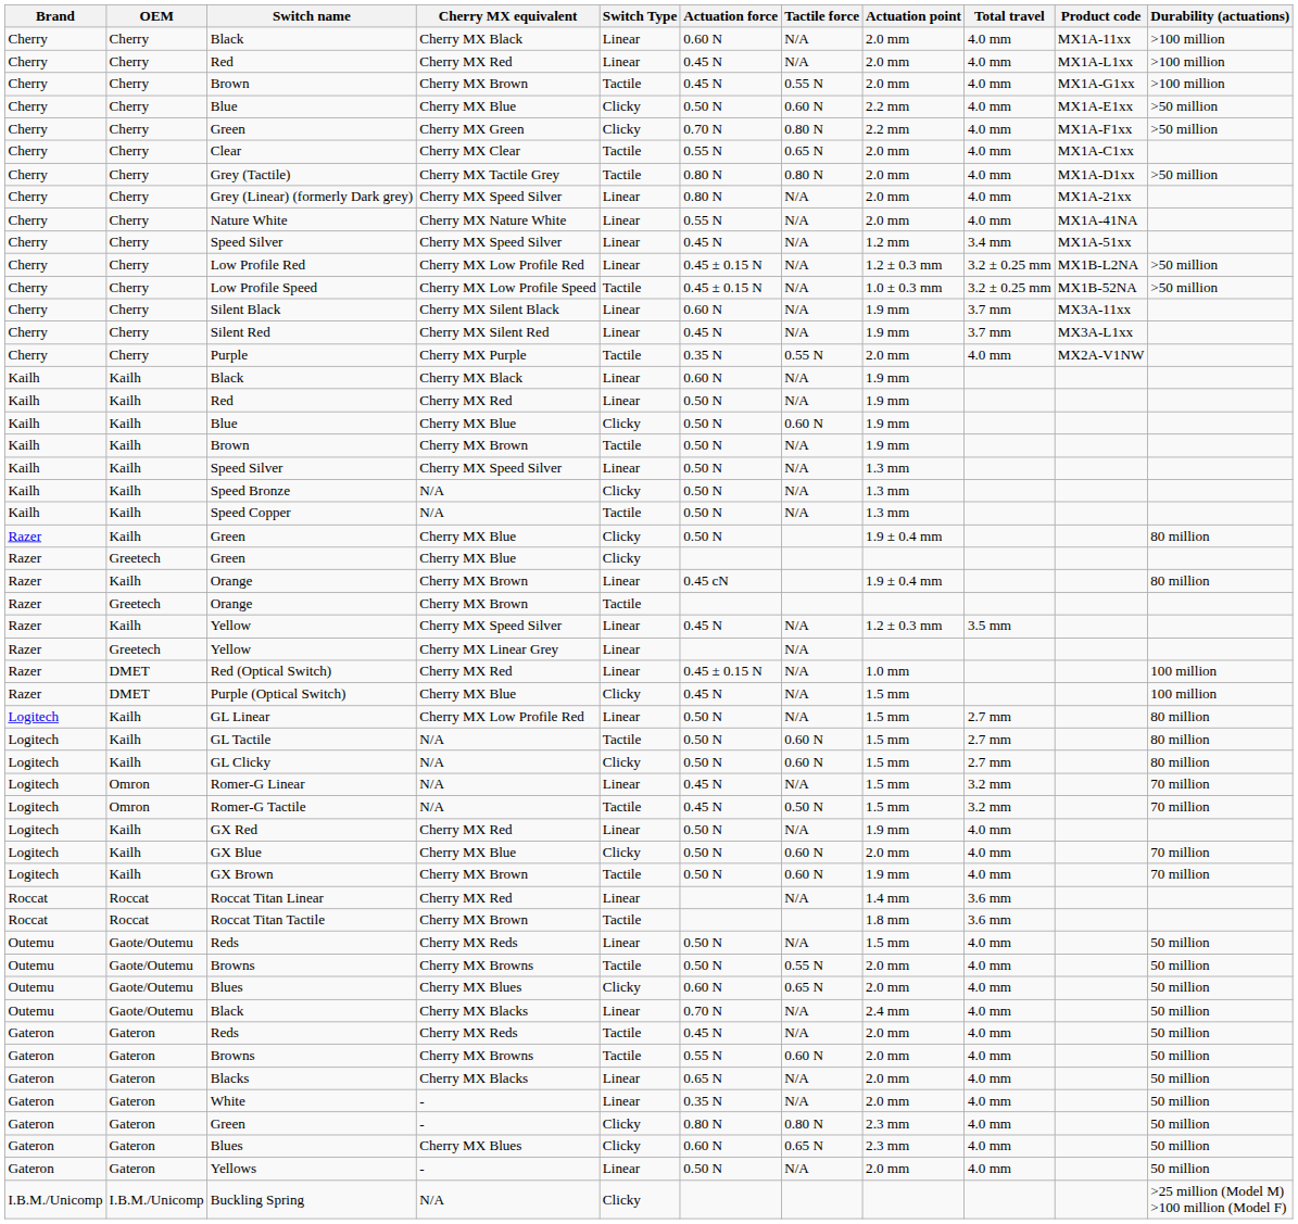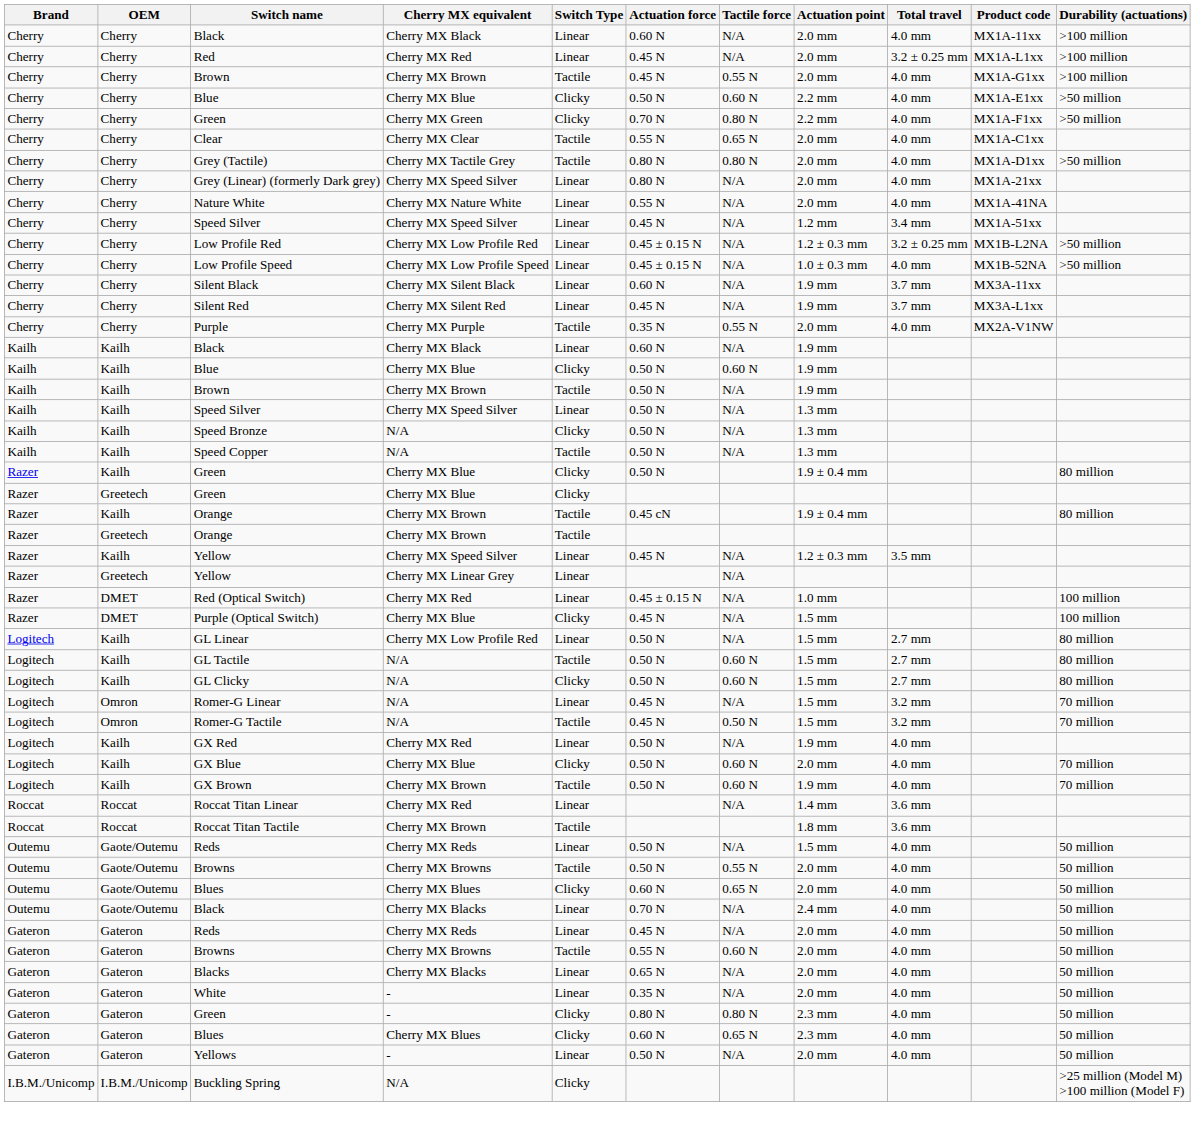Cherry / Red | Total travel: 4.0 mm -> 3.2 ± 0.25 mm
Low Profile Speed | Switch Type: Tactile -> Linear
Low Profile Speed | Total travel: 3.2 ± 0.25 mm -> 4.0 mm
- row: Kailh | Kailh | Red | Cherry MX Red | Linear | 0.50 N | N/A | 1.9 mm
Kailh / Orange | Switch Type: Linear -> Tactile
Gateron / Reds | Switch Type: Tactile -> Linear
